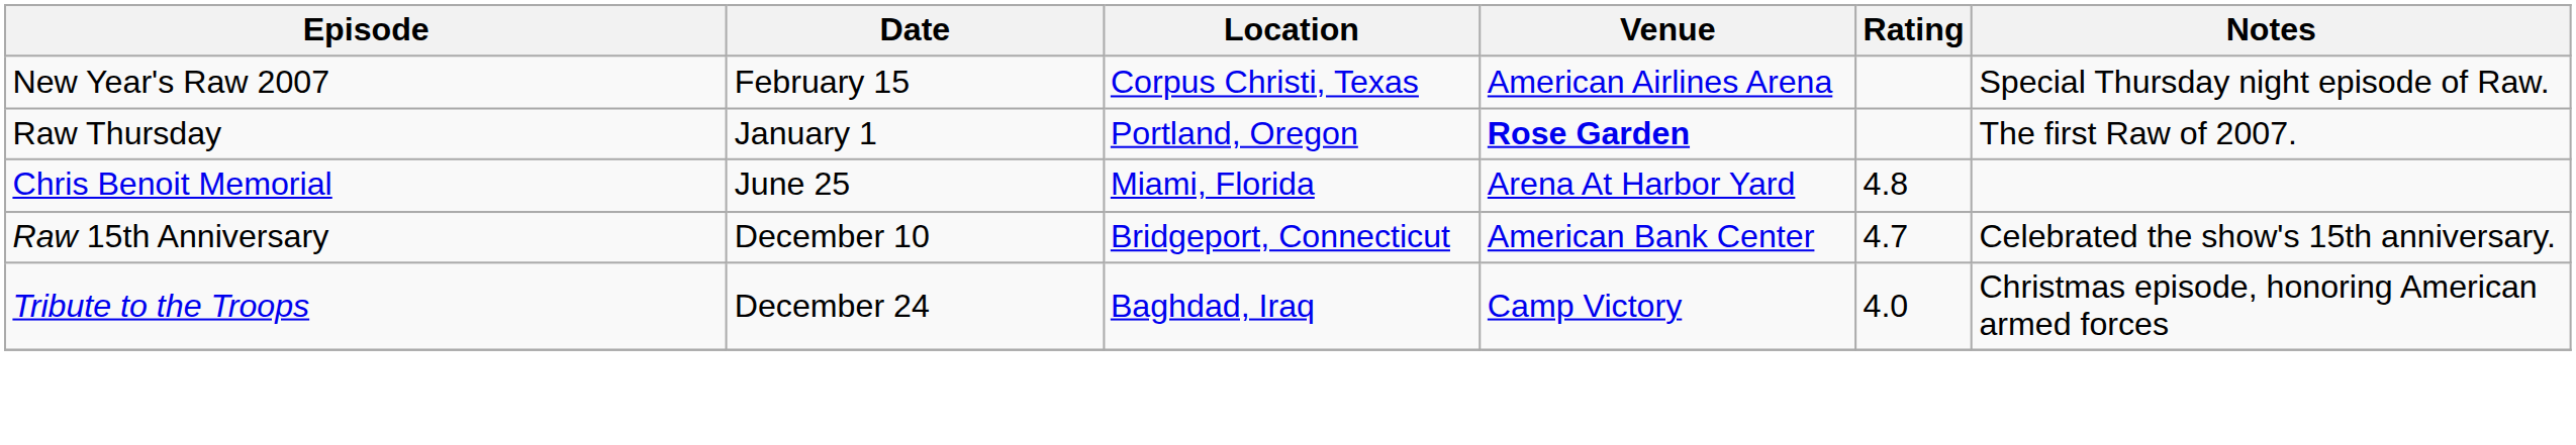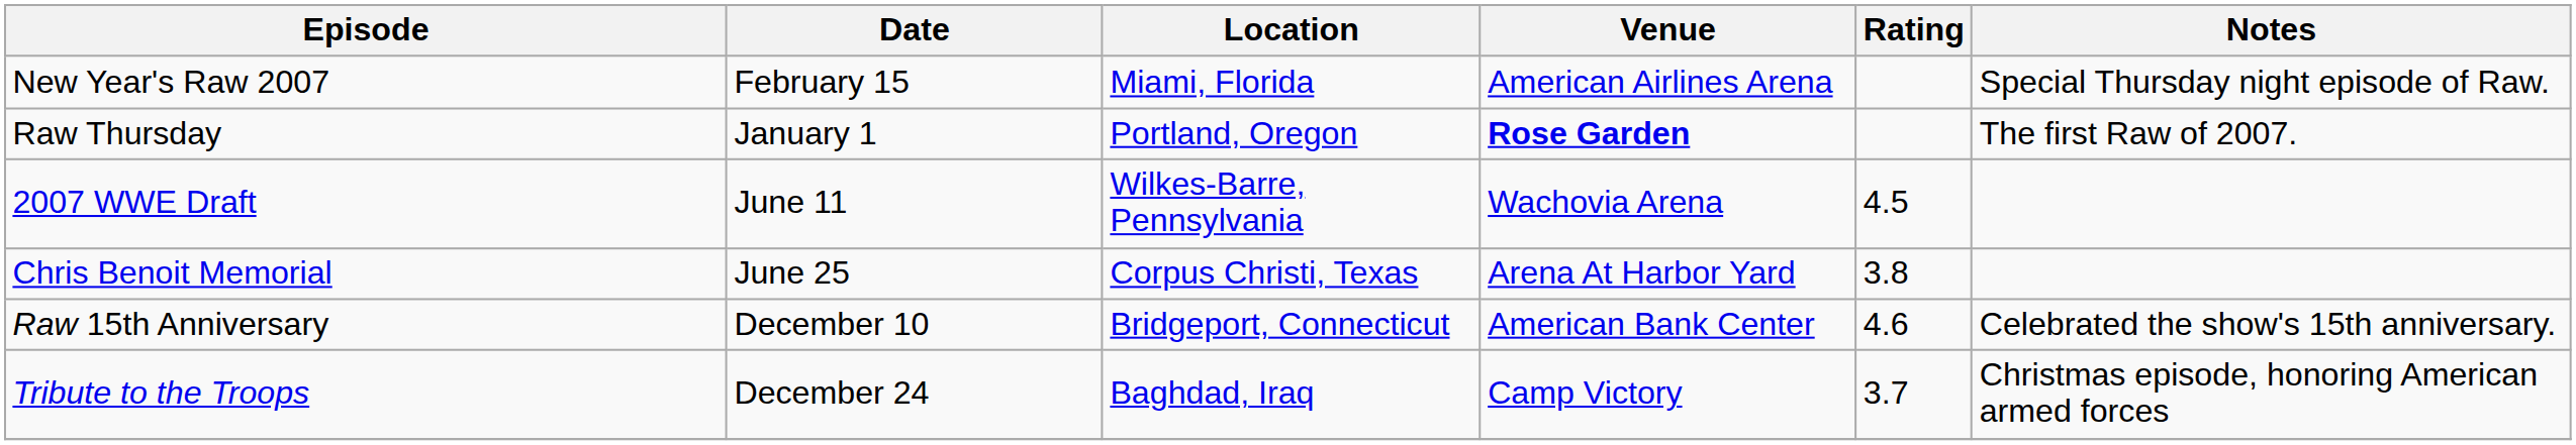New Year's Raw 2007 | Location: Corpus Christi, Texas -> Miami, Florida
+ row: 2007 WWE Draft | June 11 | Wilkes-Barre, Pennsylvania | Wachovia Arena | 4.5
Chris Benoit Memorial | Location: Miami, Florida -> Corpus Christi, Texas
Chris Benoit Memorial | Rating: 4.8 -> 3.8
Raw 15th Anniversary | Rating: 4.7 -> 4.6
Tribute to the Troops | Rating: 4.0 -> 3.7
